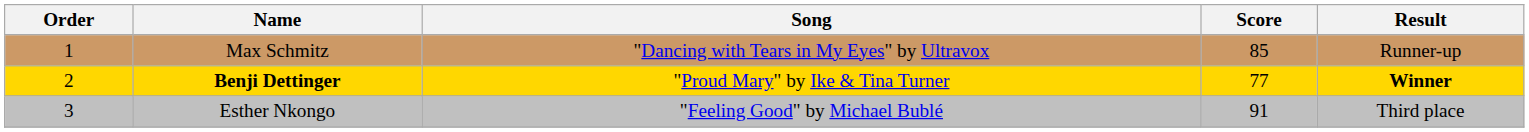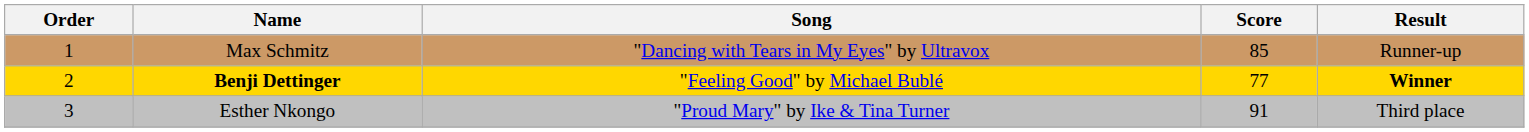Benji Dettinger | Song: "Proud Mary" by Ike & Tina Turner -> "Feeling Good" by Michael Bublé
Esther Nkongo | Song: "Feeling Good" by Michael Bublé -> "Proud Mary" by Ike & Tina Turner
